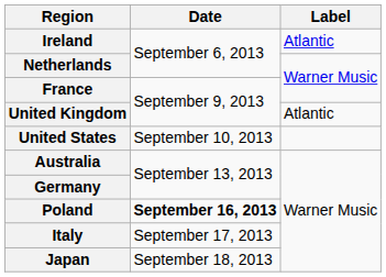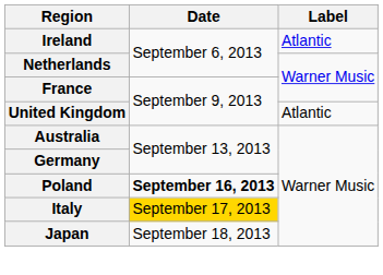- row: United States | September 10, 2013
Italy | Date: no background -> gold background
